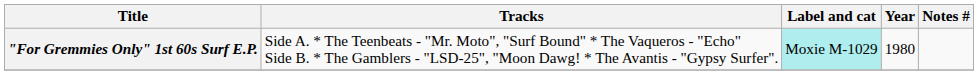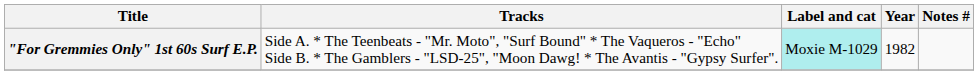"For Gremmies Only" 1st 60s Surf E.P. | Year: 1980 -> 1982
